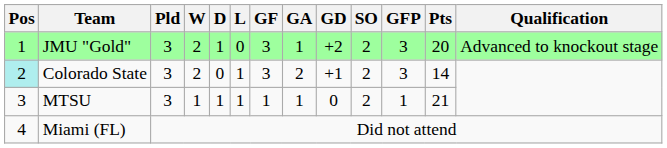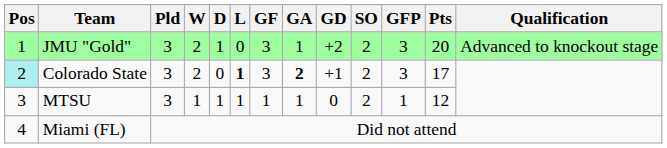Colorado State | L: normal -> bold
Colorado State | GA: normal -> bold
Colorado State | Pts: 14 -> 17
MTSU | Pts: 21 -> 12
